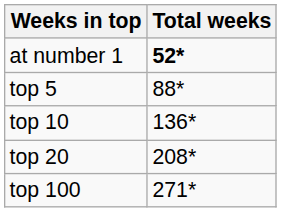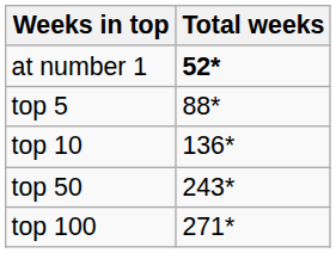- row: top 20 | 208*
+ row: top 50 | 243*
